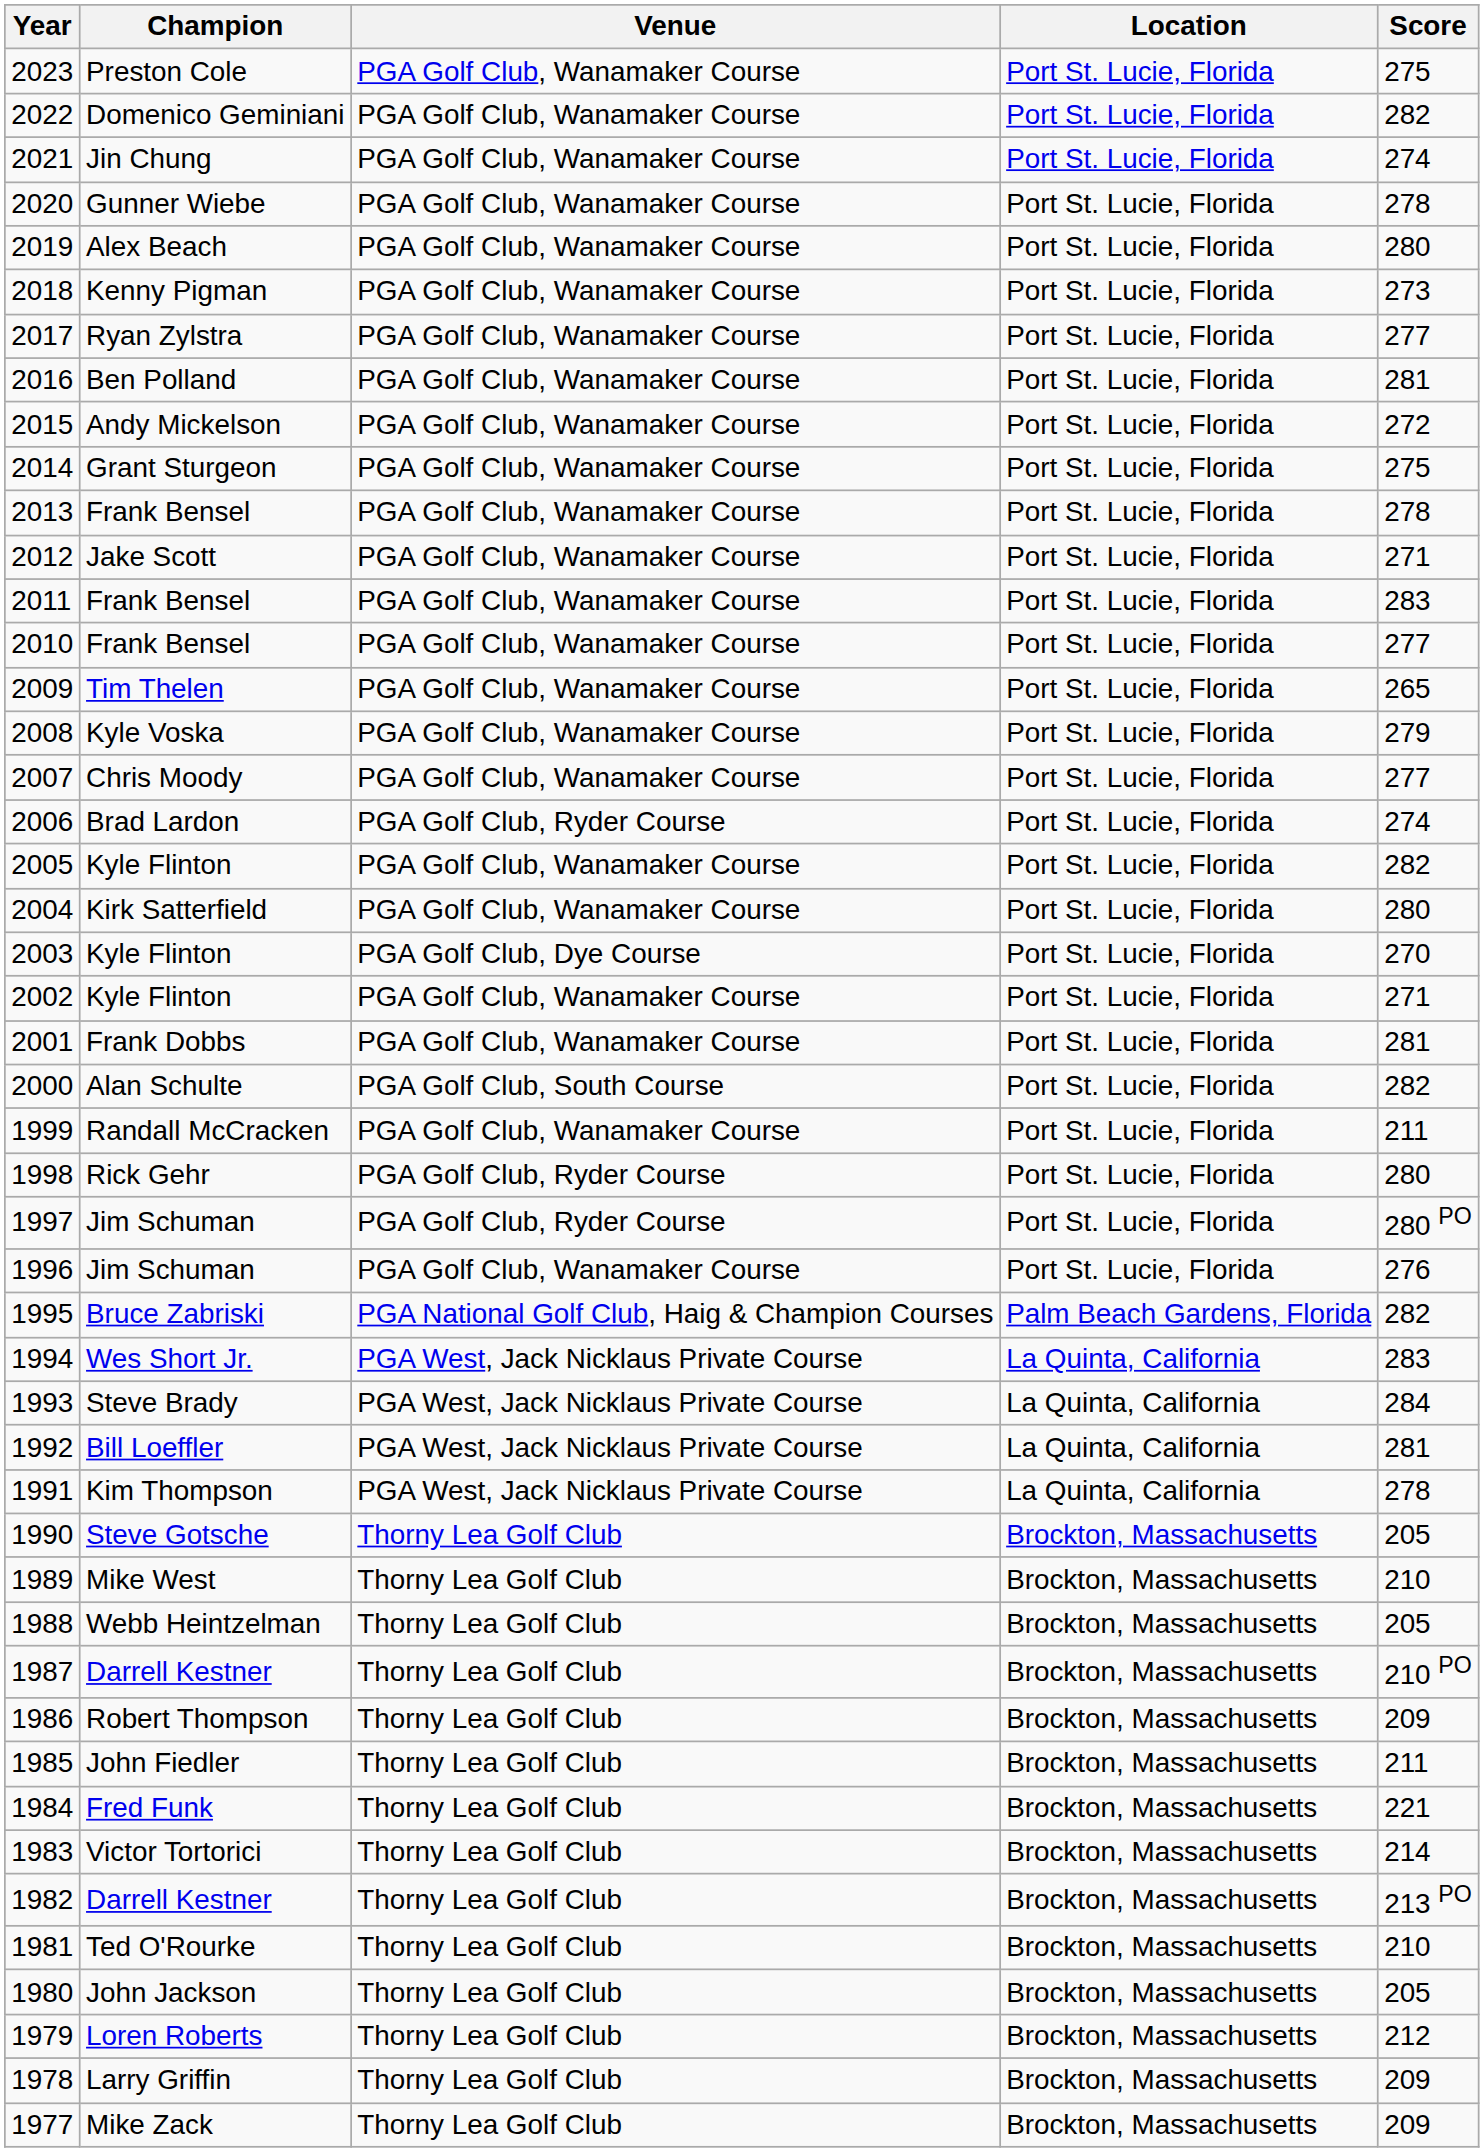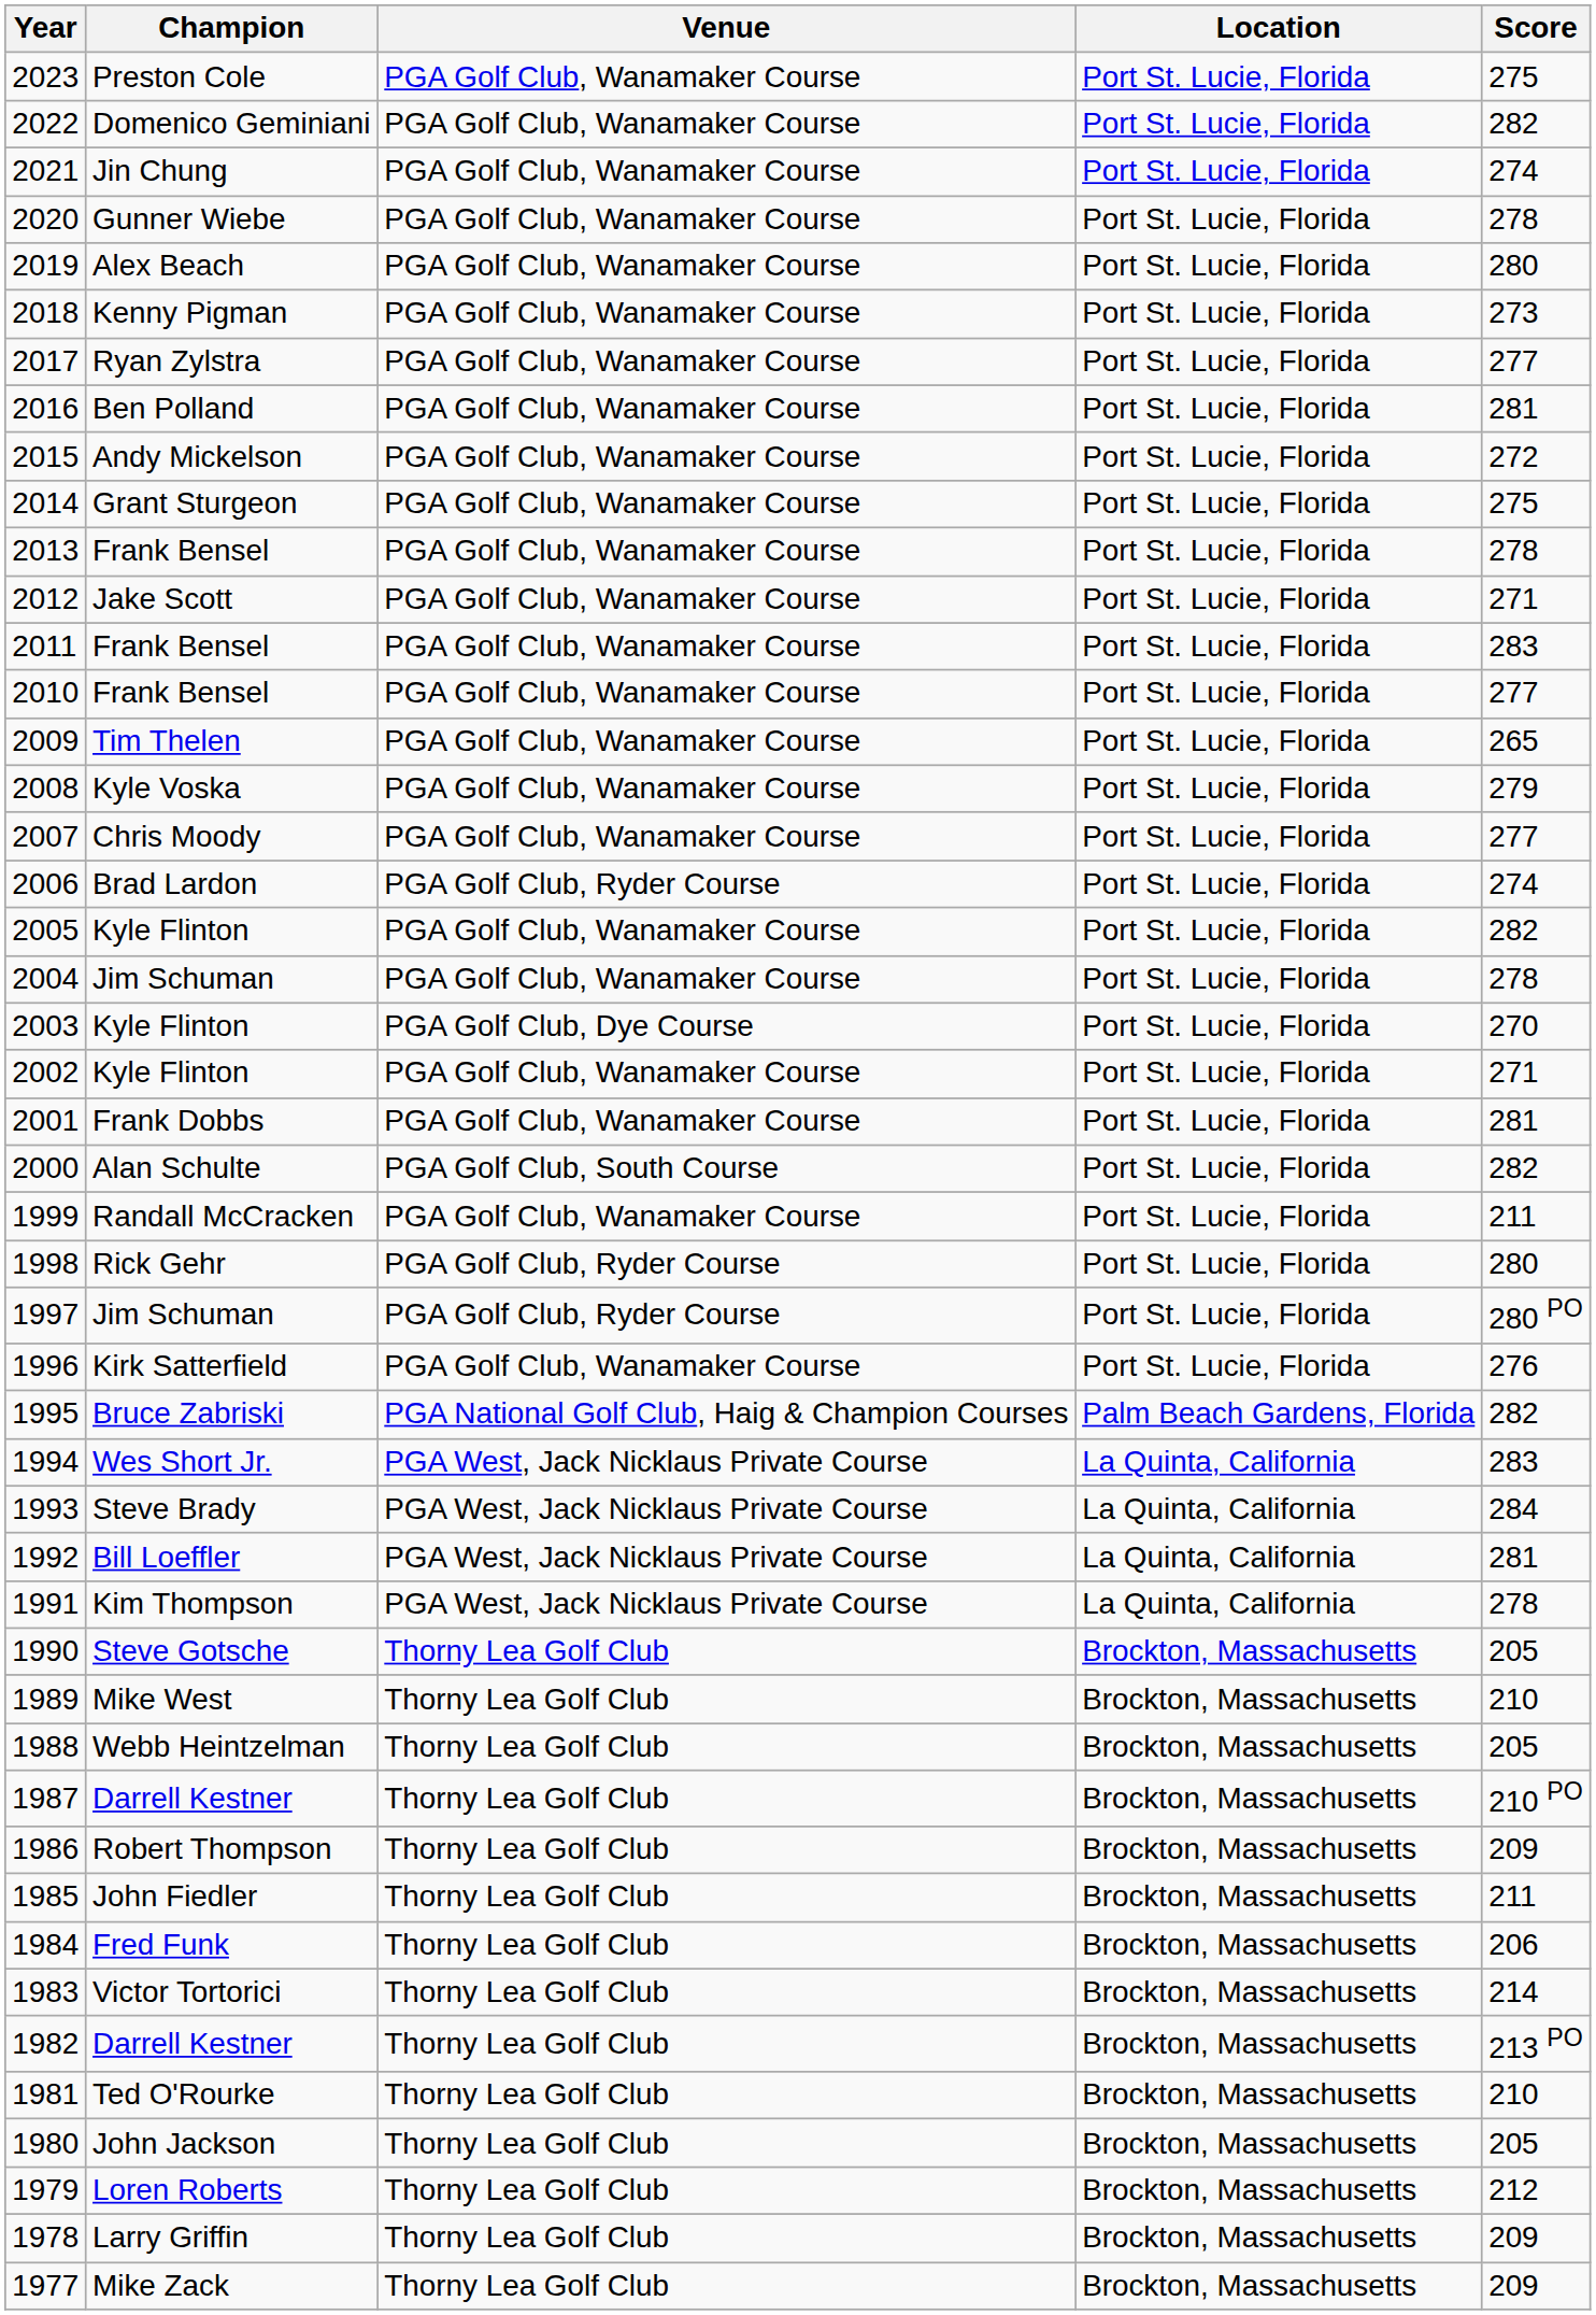2004 | Champion: Kirk Satterfield -> Jim Schuman
2004 | Score: 280 -> 278
1996 | Champion: Jim Schuman -> Kirk Satterfield
1984 | Score: 221 -> 206
